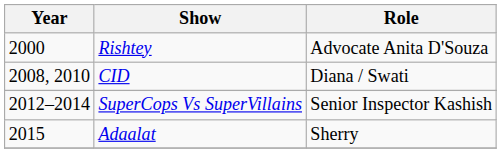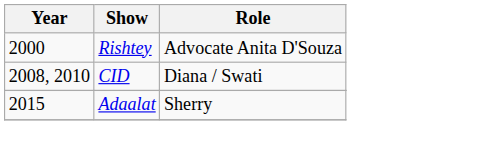- row: 2012–2014 | SuperCops Vs SuperVillains | Senior Inspector Kashish
